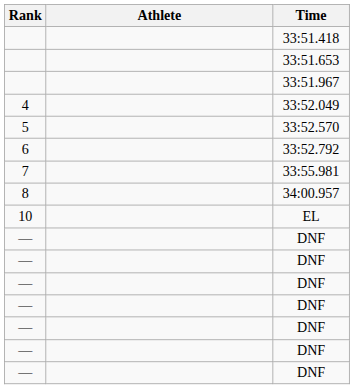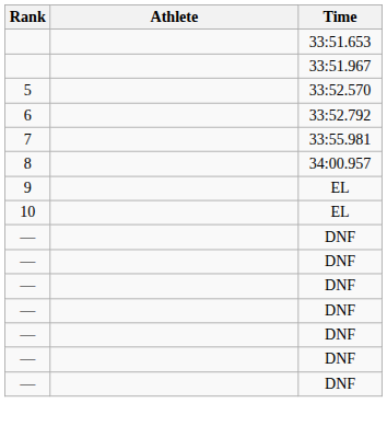- row: 33:51.418
- row: 4 | 33:52.049
+ row: 9 | EL
